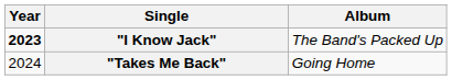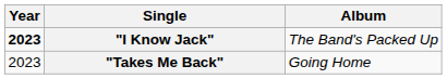"Takes Me Back" | Year: 2024 -> 2023
